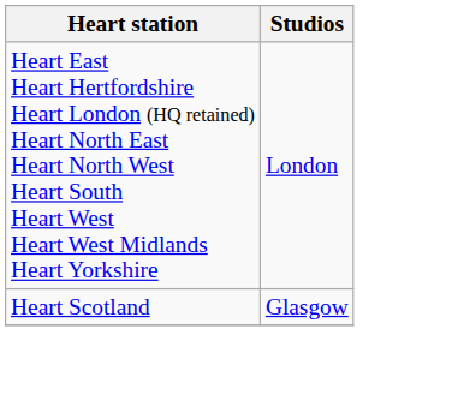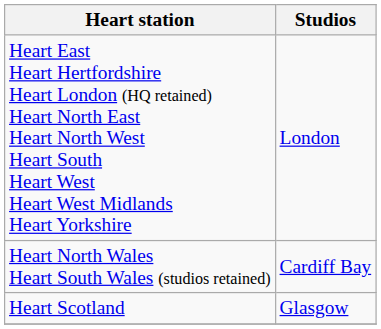+ row: Heart North Wales Heart South Wales (studios retained) | Cardiff Bay
